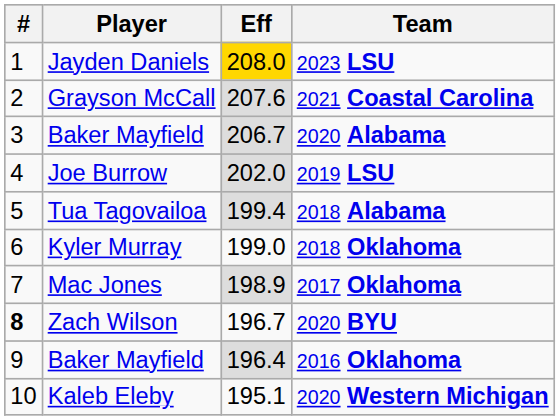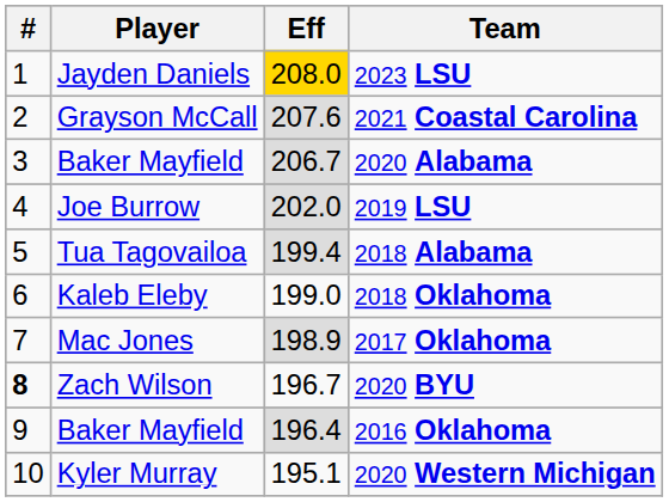2018 Oklahoma | Player: Kyler Murray -> Kaleb Eleby
2020 Western Michigan | Player: Kaleb Eleby -> Kyler Murray
